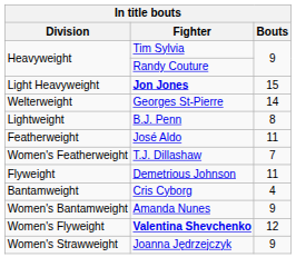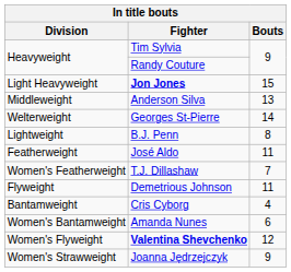+ row: Middleweight | Anderson Silva | 13
Amanda Nunes | Bouts: 9 -> 6
